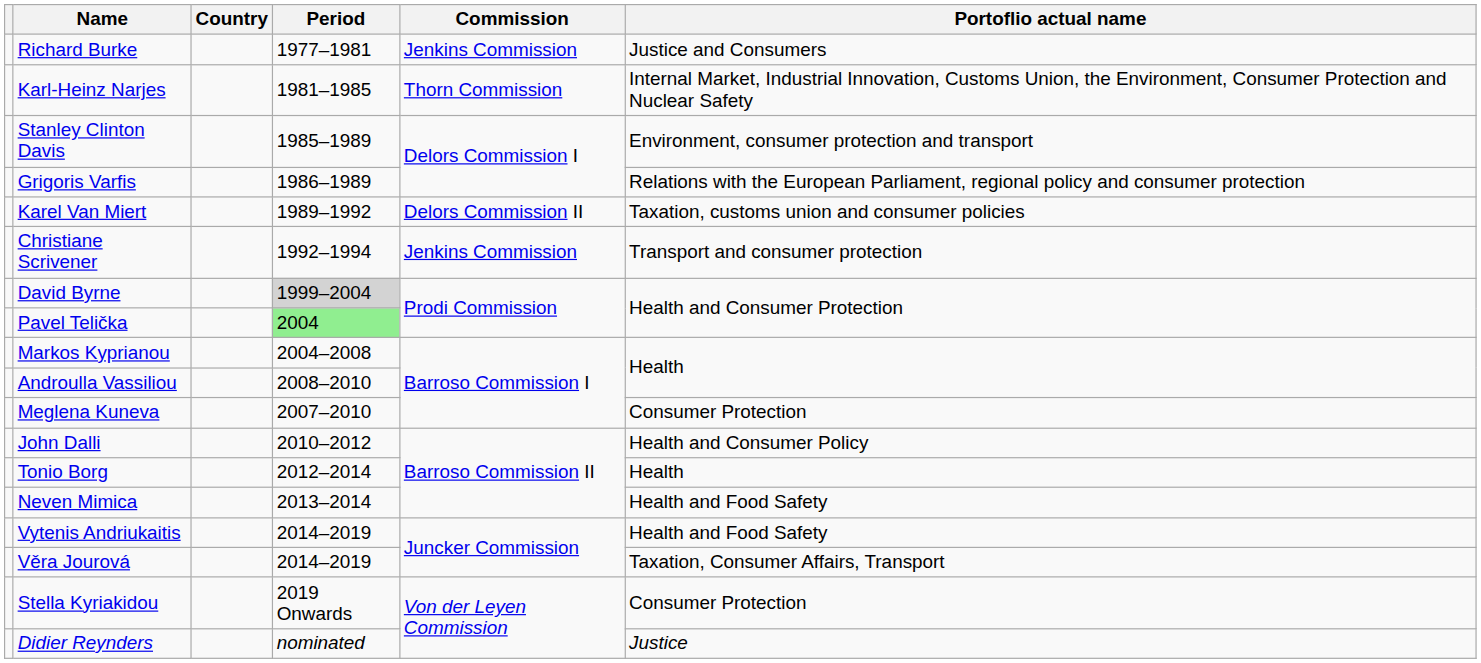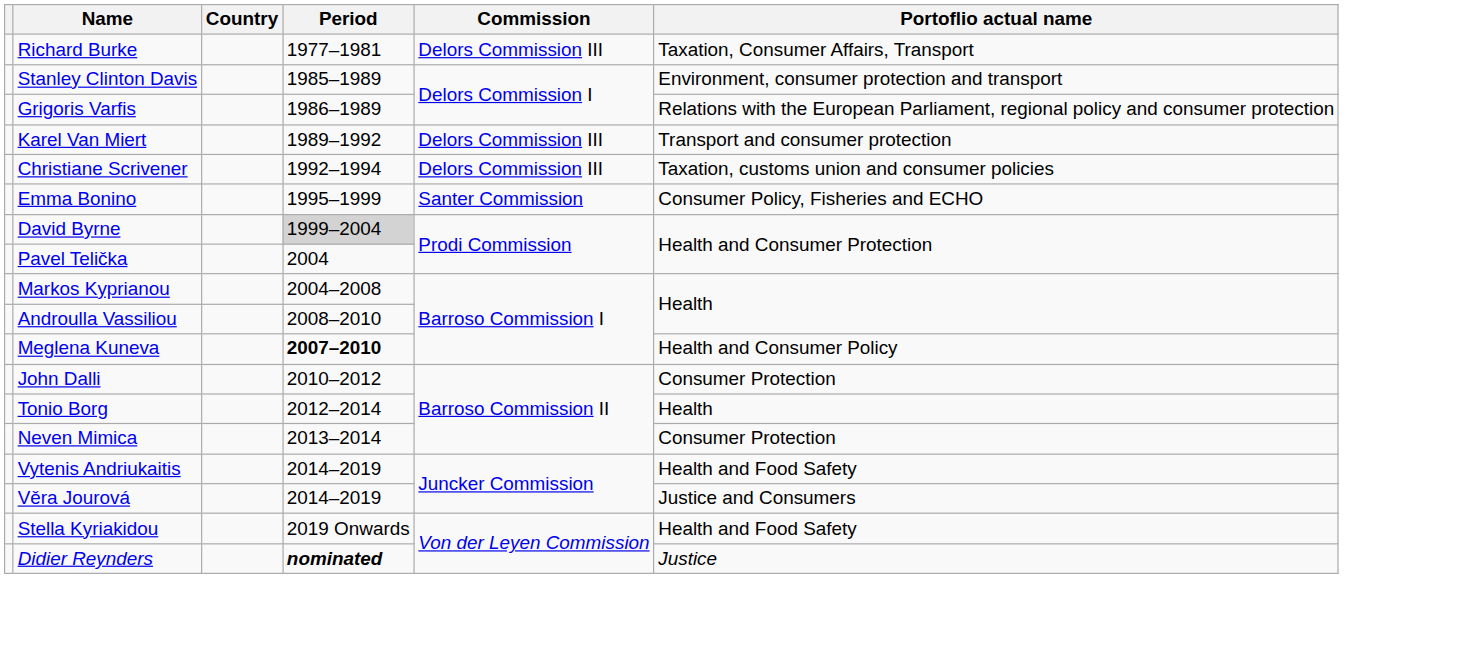Richard Burke | Commission: Jenkins Commission -> Delors Commission III
Richard Burke | Portoflio actual name: Justice and Consumers -> Taxation, Consumer Affairs, Transport
- row: Karl-Heinz Narjes | 1981–1985 | Thorn Commission | Internal Market, Industrial Innovation, Customs Union, the Environment, Consumer Protection and Nuclear Safety
Karel Van Miert | Commission: Delors Commission II -> Delors Commission III
Karel Van Miert | Portoflio actual name: Taxation, customs union and consumer policies -> Transport and consumer protection
Christiane Scrivener | Commission: Jenkins Commission -> Delors Commission III
Christiane Scrivener | Portoflio actual name: Transport and consumer protection -> Taxation, customs union and consumer policies
+ row: Emma Bonino | 1995–1999 | Santer Commission | Consumer Policy, Fisheries and ECHO
Pavel Telička | Period: lightgreen background -> no background
Meglena Kuneva | Period: normal -> bold
Meglena Kuneva | Portoflio actual name: Consumer Protection -> Health and Consumer Policy
John Dalli | Portoflio actual name: Health and Consumer Policy -> Consumer Protection
Neven Mimica | Portoflio actual name: Health and Food Safety -> Consumer Protection
Věra Jourová | Portoflio actual name: Taxation, Consumer Affairs, Transport -> Justice and Consumers
Stella Kyriakidou | Portoflio actual name: Consumer Protection -> Health and Food Safety
Didier Reynders | Period: normal -> bold
